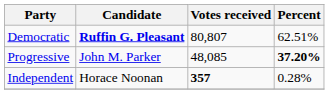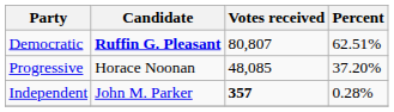Progressive | Candidate: John M. Parker -> Horace Noonan
Progressive | Percent: bold -> normal
Independent | Candidate: Horace Noonan -> John M. Parker
